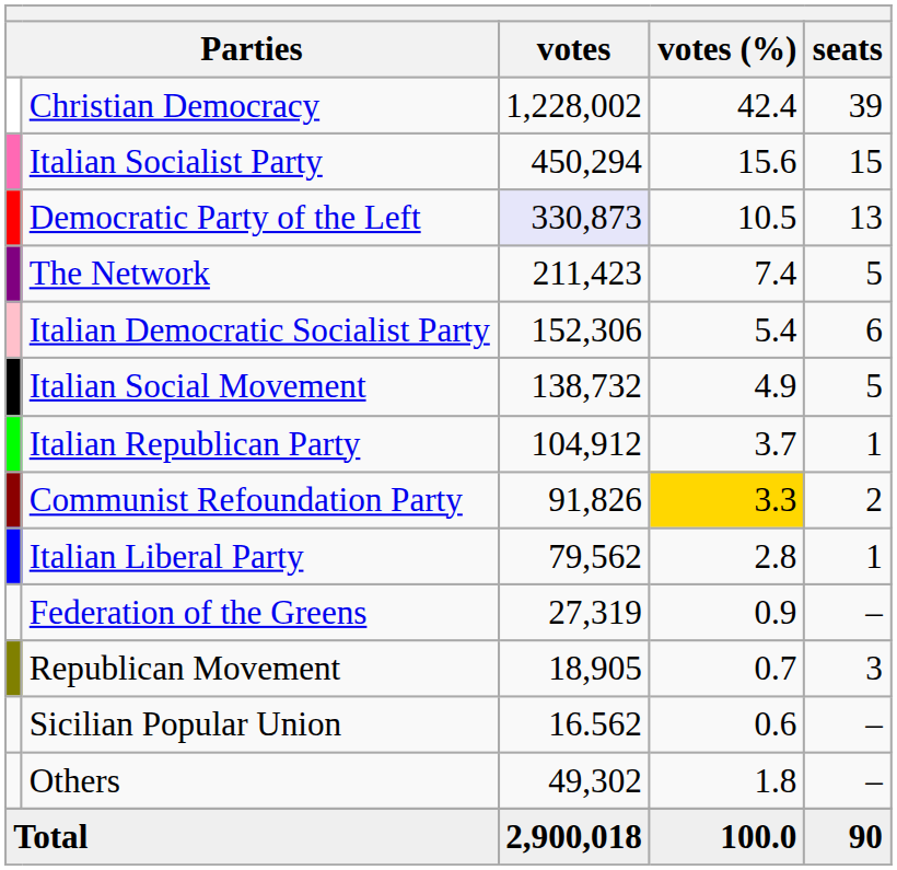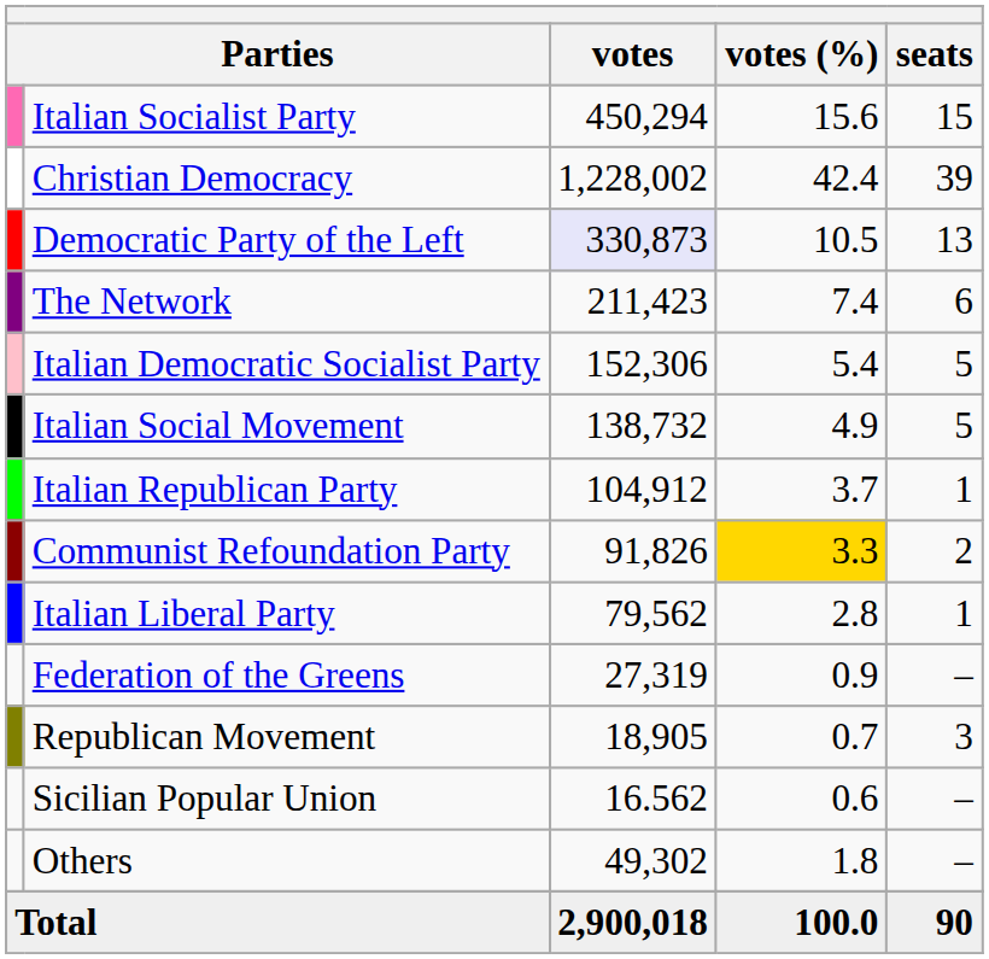rows swapped: Christian Democracy <-> Italian Socialist Party
The Network | seats: 5 -> 6
Italian Democratic Socialist Party | seats: 6 -> 5
